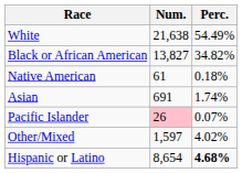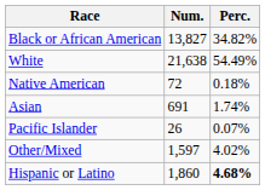rows swapped: White <-> Black or African American
Native American | Num.: 61 -> 72
Pacific Islander | Num.: pink background -> no background
Hispanic or Latino | Num.: 8,654 -> 1,860
